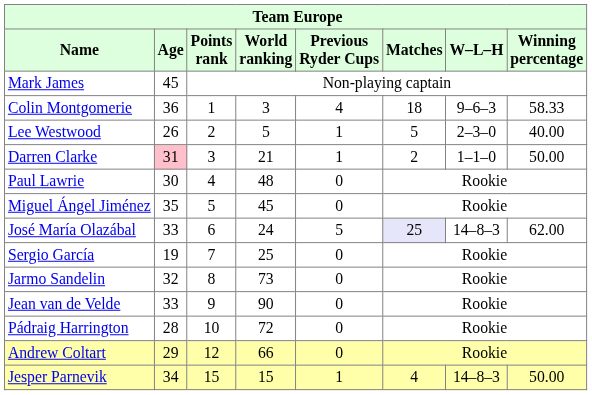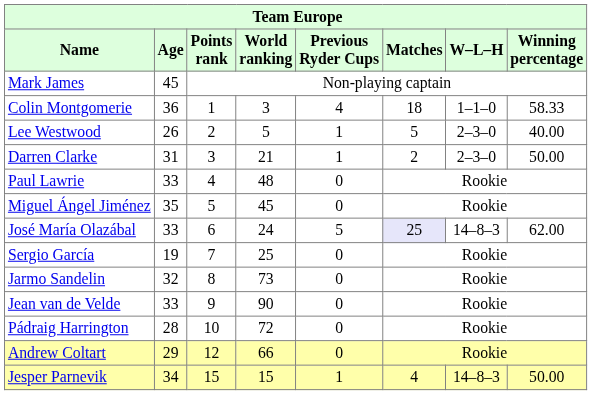Colin Montgomerie | W–L–H: 9–6–3 -> 1–1–0
Darren Clarke | Age: pink background -> no background
Darren Clarke | W–L–H: 1–1–0 -> 2–3–0
Paul Lawrie | Age: 30 -> 33
